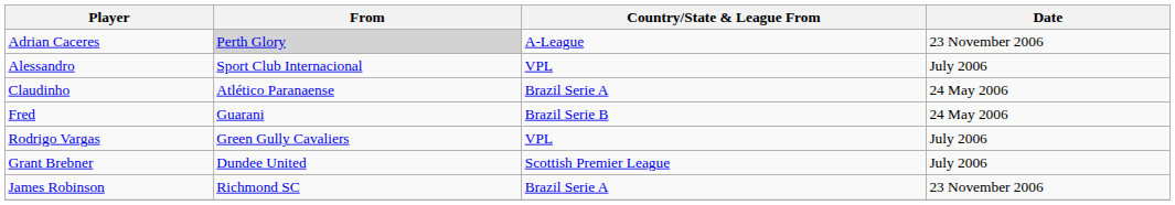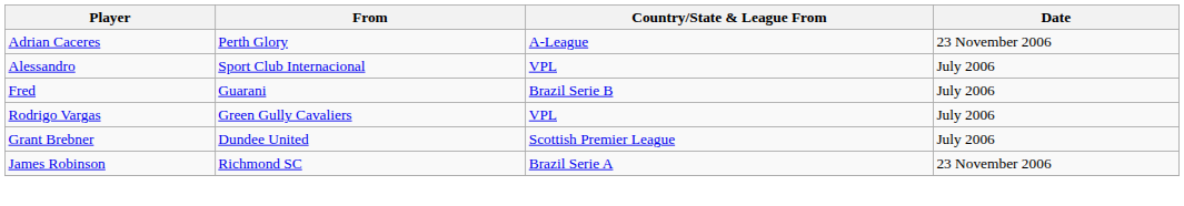Adrian Caceres | From: lightgrey background -> no background
- row: Claudinho | Atlético Paranaense | Brazil Serie A | 24 May 2006
Fred | Date: 24 May 2006 -> July 2006
